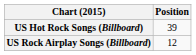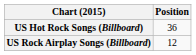US Hot Rock Songs (Billboard) | Position: 39 -> 36
